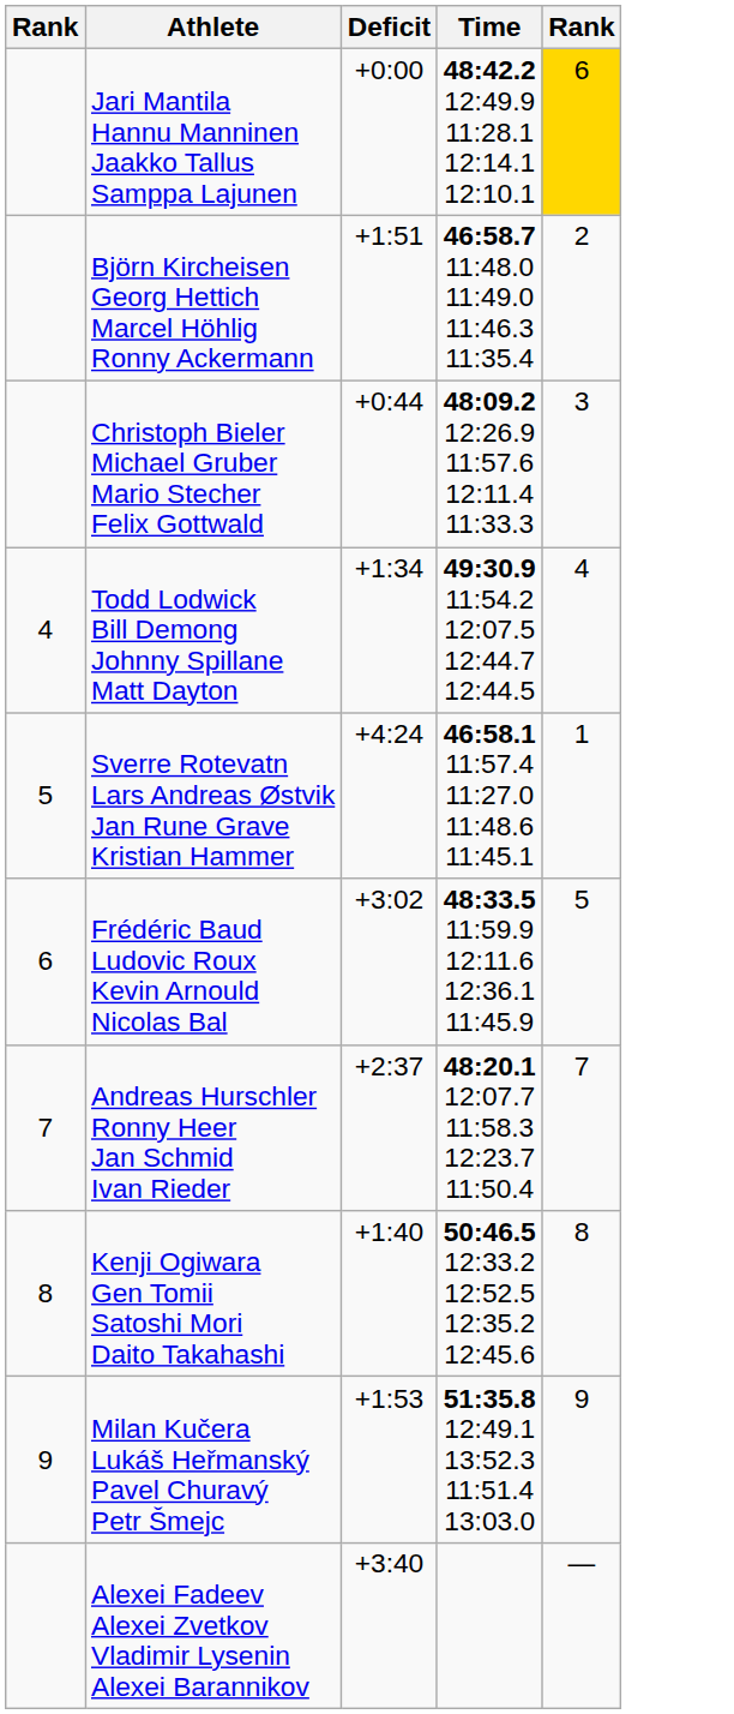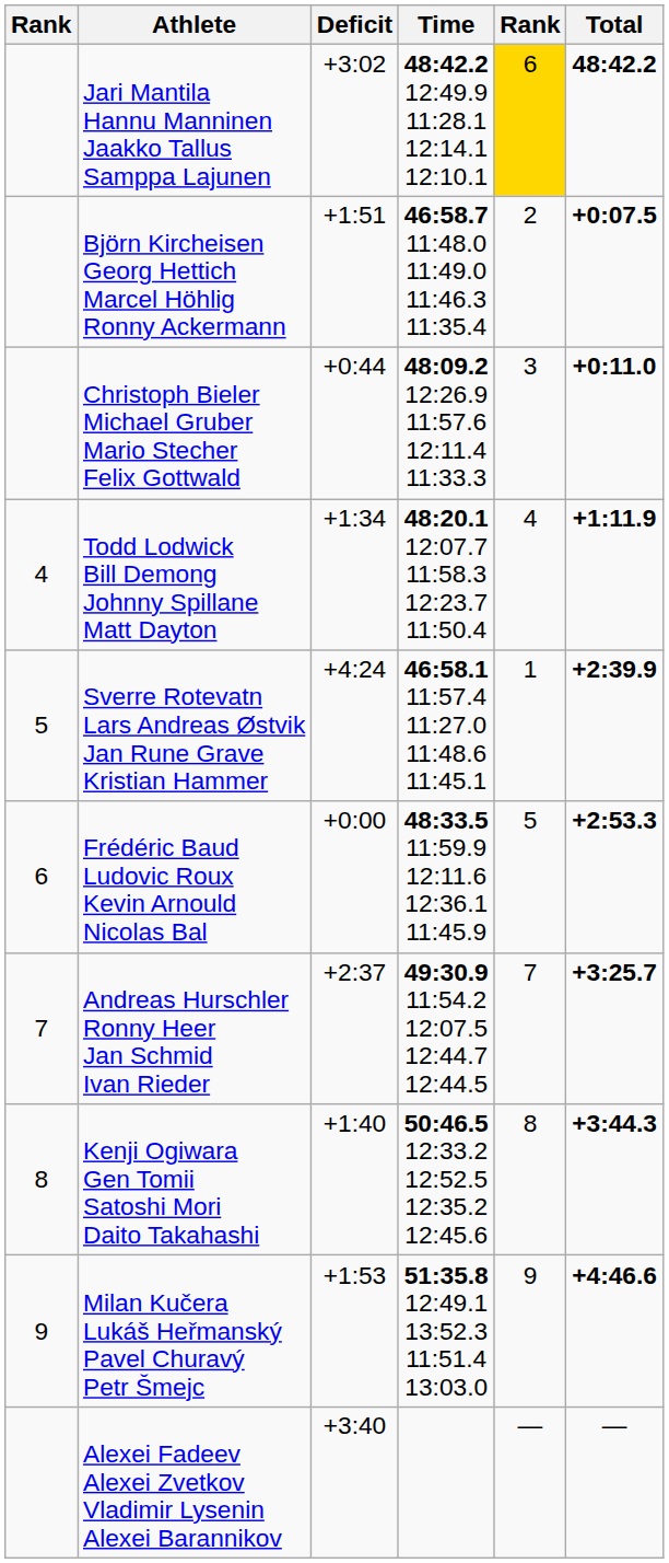+ column: Total | 48:42.2 | +0:07.5 | +0:11.0 | +1:11.9 | +2:39.9 | +2:53.3 | +3:25.7 | +3:44.3 | +4:46.6 | —
Jari Mantila Hannu Manninen Jaakko Tallus Samppa Lajunen | Deficit: +0:00 -> +3:02
Todd Lodwick Bill Demong Johnny Spillane Matt Dayton | Time: 49:30.9 11:54.2 12:07.5 12:44.7 12:44.5 -> 48:20.1 12:07.7 11:58.3 12:23.7 11:50.4
Frédéric Baud Ludovic Roux Kevin Arnould Nicolas Bal | Deficit: +3:02 -> +0:00
Andreas Hurschler Ronny Heer Jan Schmid Ivan Rieder | Time: 48:20.1 12:07.7 11:58.3 12:23.7 11:50.4 -> 49:30.9 11:54.2 12:07.5 12:44.7 12:44.5
